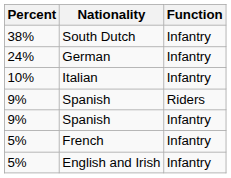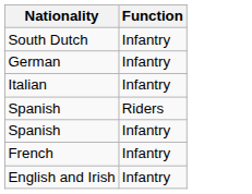- column: Percent | 38% | 24% | 10% | 9% | 9% | 5% | 5%
